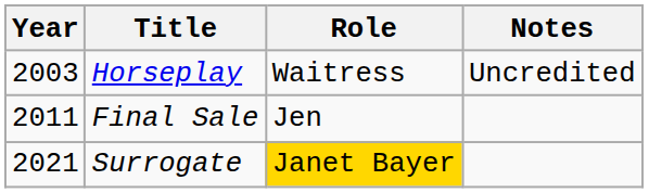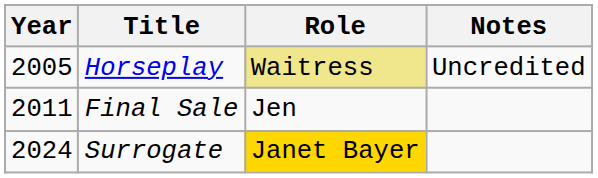Horseplay | Year: 2003 -> 2005
Horseplay | Role: no background -> khaki background
Surrogate | Year: 2021 -> 2024
